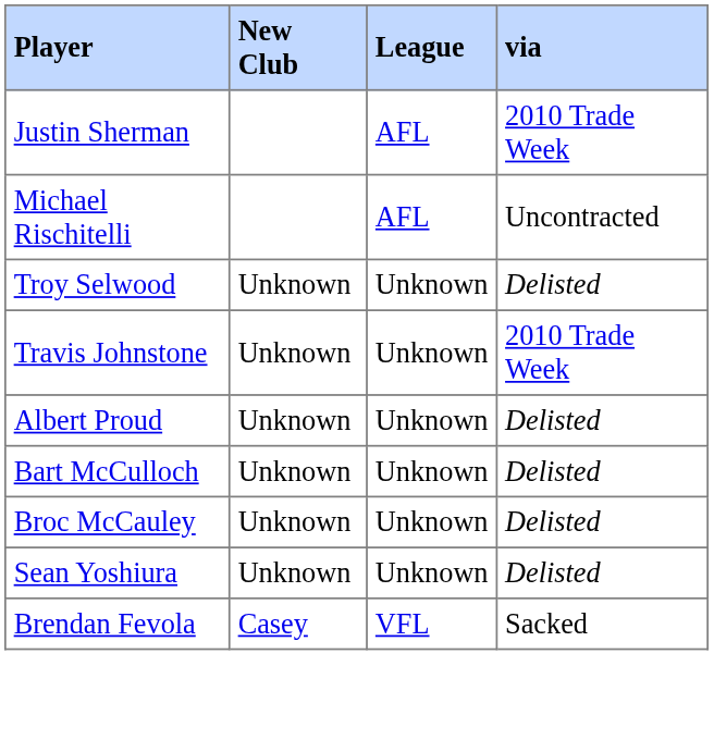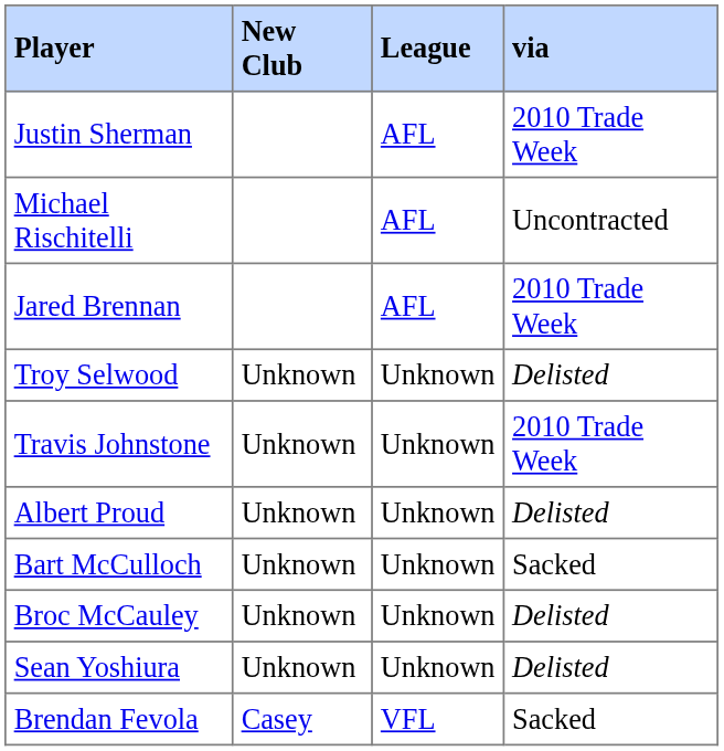+ row: Jared Brennan | AFL | 2010 Trade Week
Bart McCulloch | via: Delisted -> Sacked
